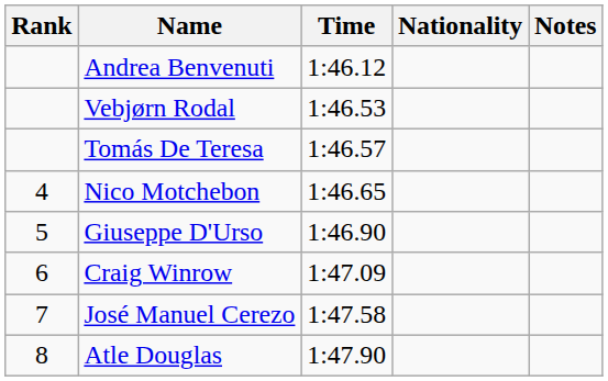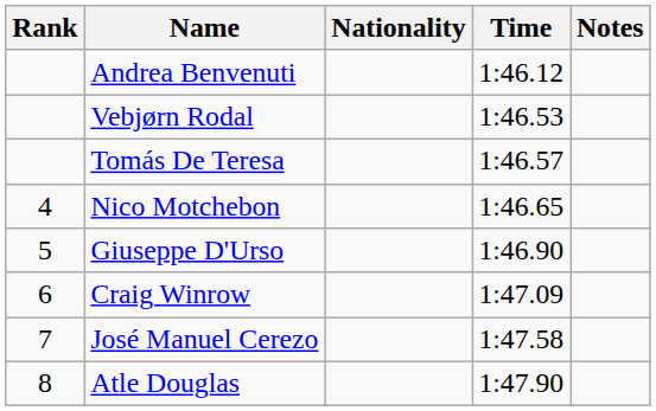columns swapped: Nationality <-> Time
